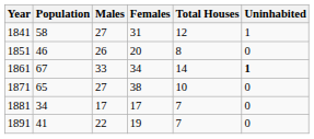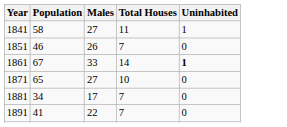- column: Females | 31 | 20 | 34 | 38 | 17 | 19
1841 | Total Houses: 12 -> 11
1851 | Total Houses: 8 -> 7
